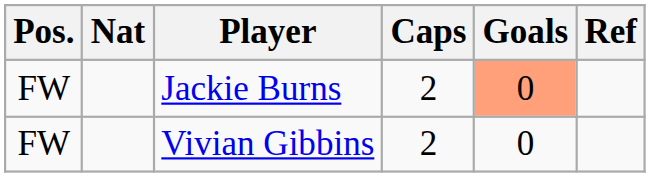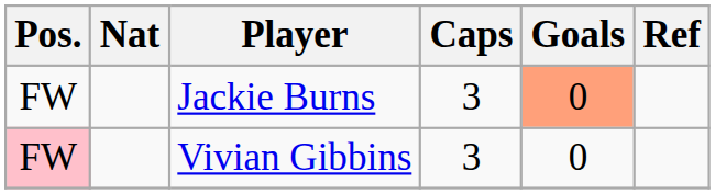Jackie Burns | Caps: 2 -> 3
Vivian Gibbins | Pos.: no background -> pink background
Vivian Gibbins | Caps: 2 -> 3
